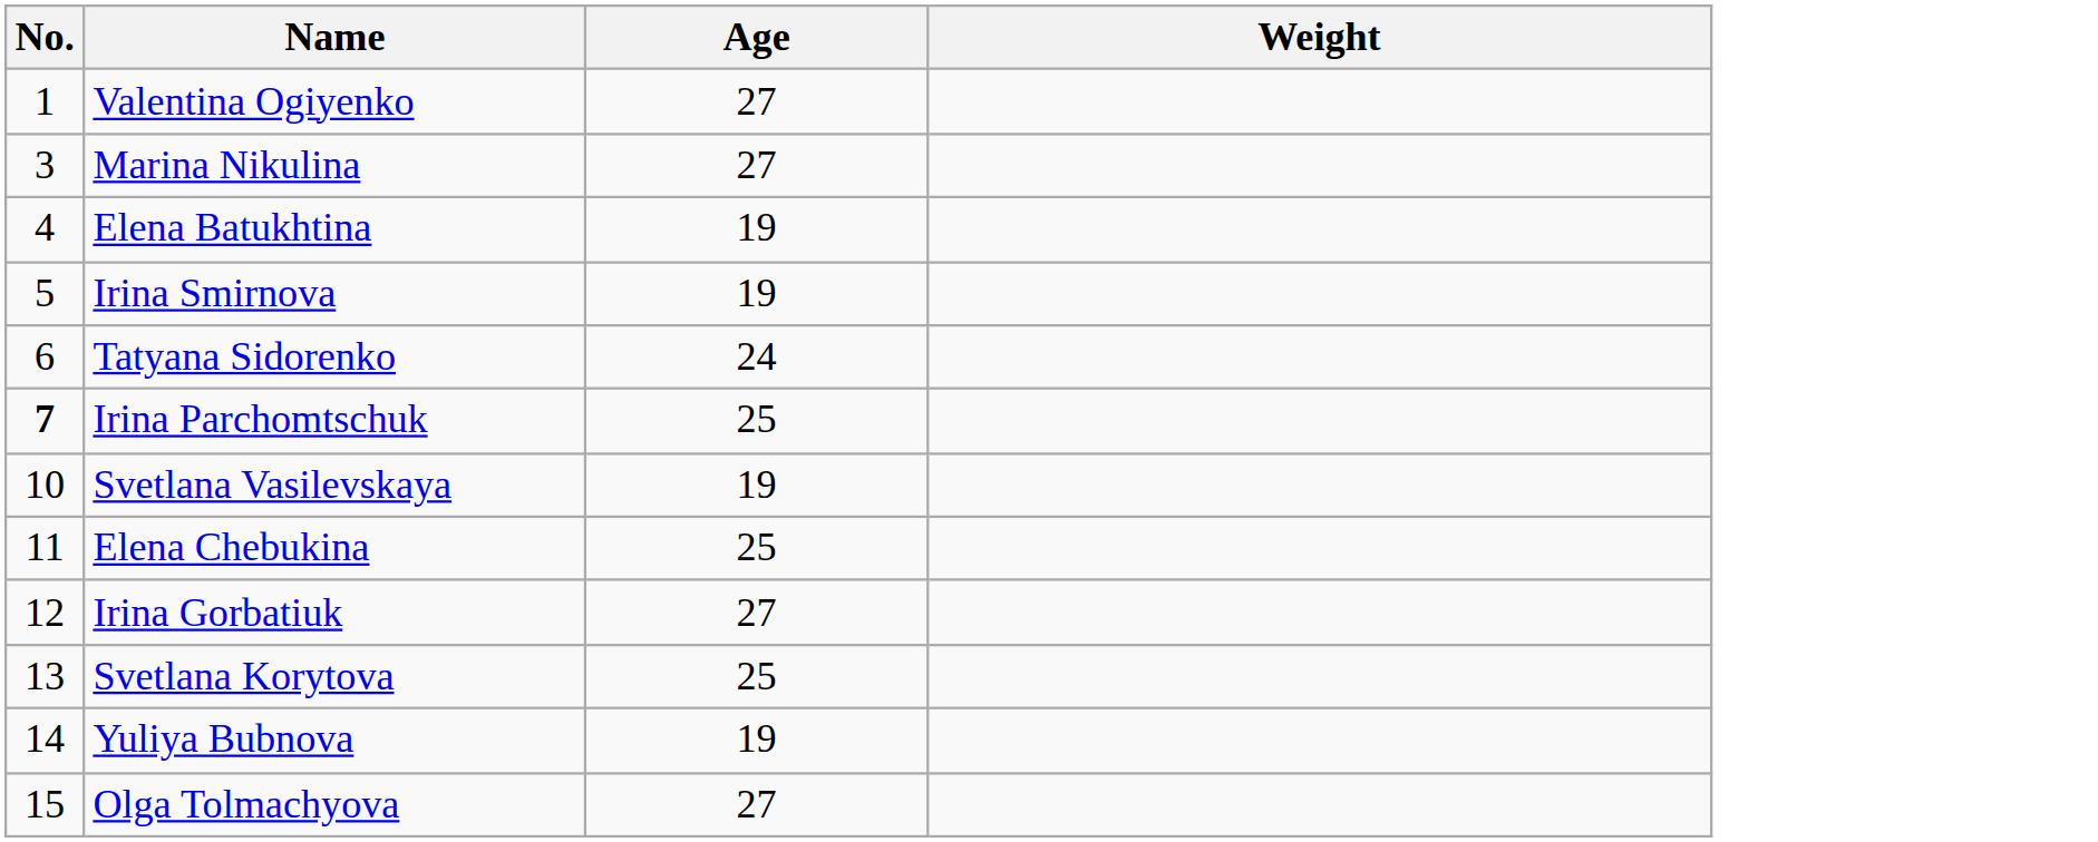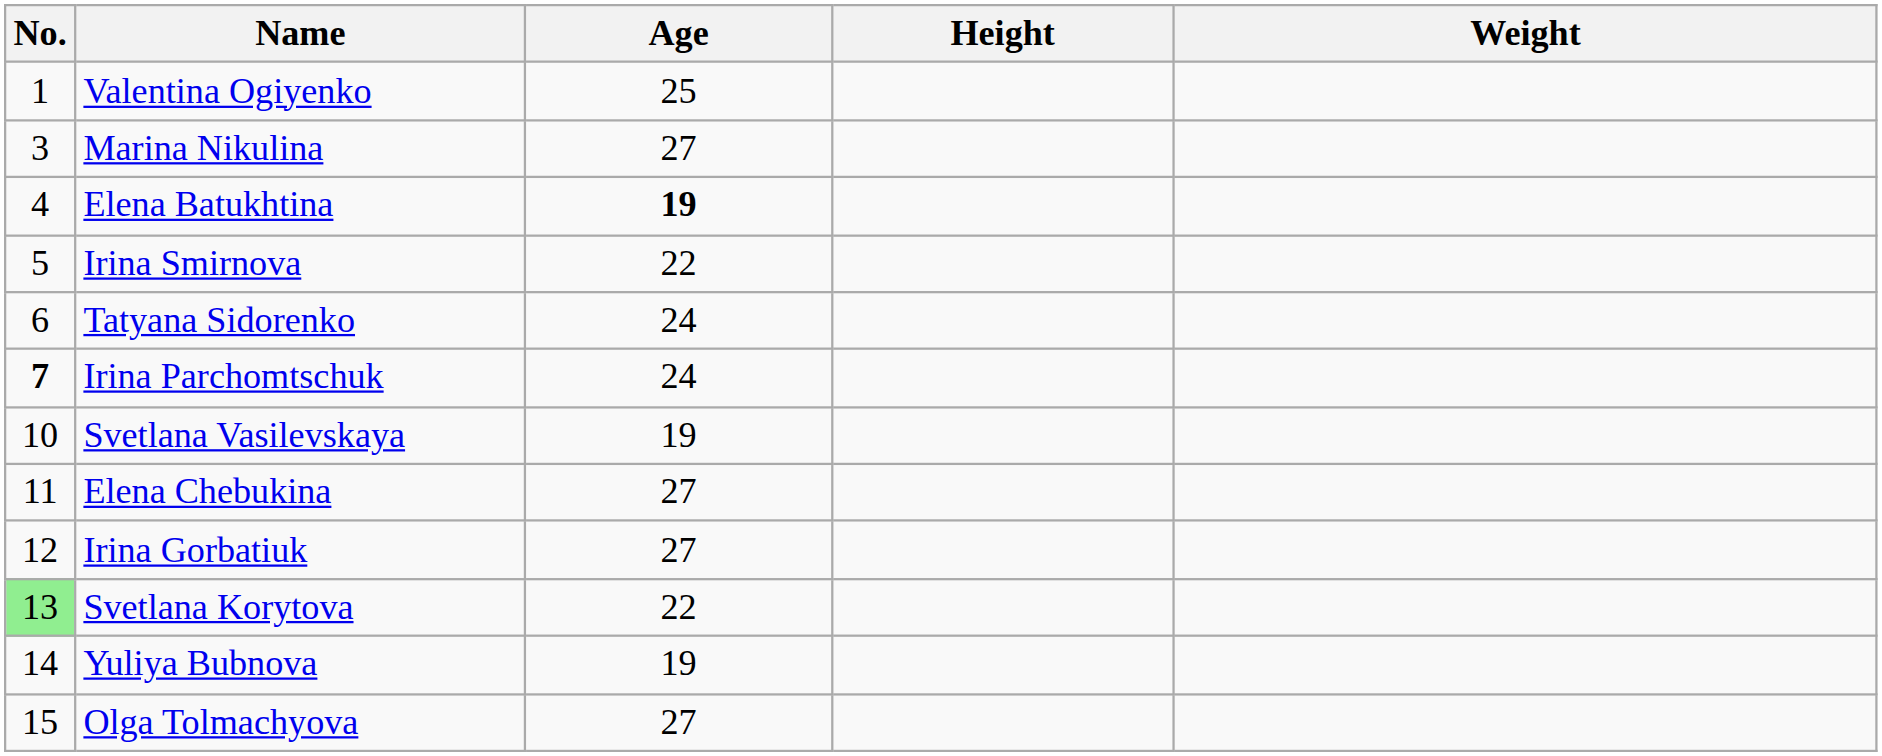+ column: Height
Valentina Ogiyenko | Age: 27 -> 25
Elena Batukhtina | Age: normal -> bold
Irina Smirnova | Age: 19 -> 22
Irina Parchomtschuk | Age: 25 -> 24
Elena Chebukina | Age: 25 -> 27
Svetlana Korytova | No.: no background -> lightgreen background
Svetlana Korytova | Age: 25 -> 22
